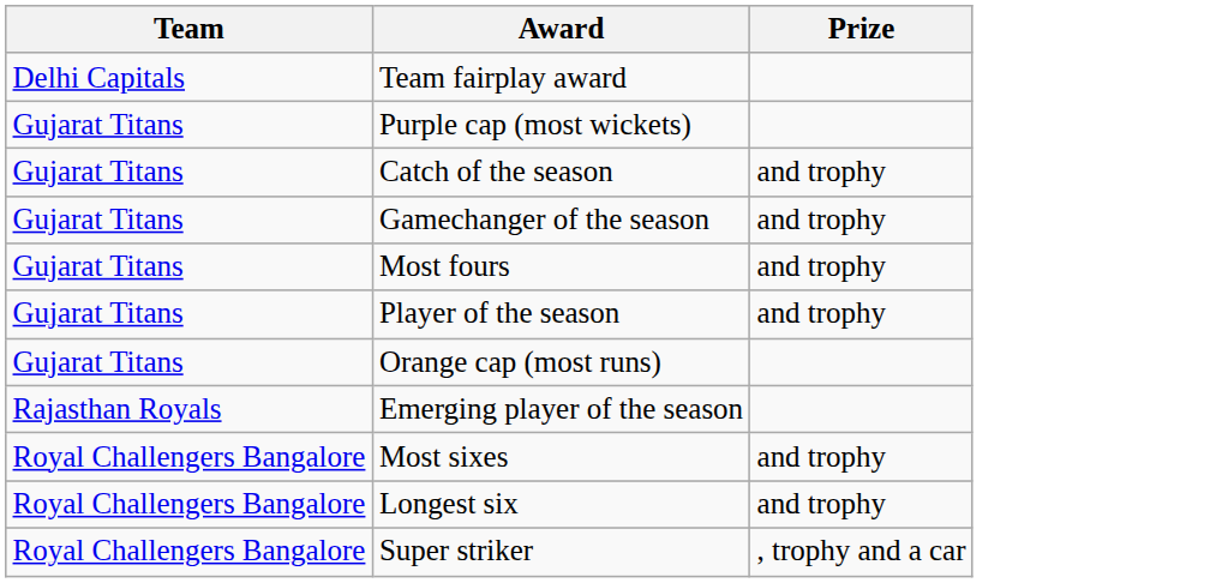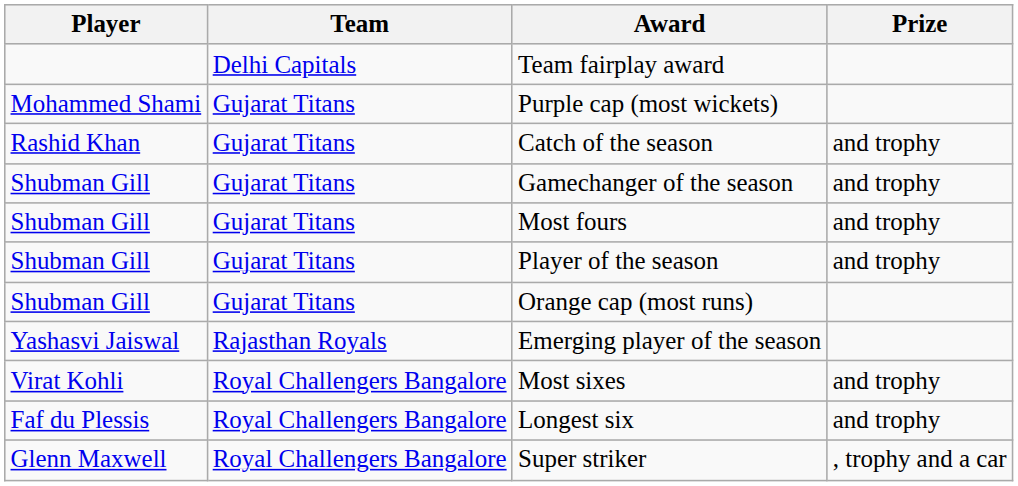+ column: Player | Mohammed Shami | Rashid Khan | Shubman Gill | Shubman Gill | Shubman Gill | Shubman Gill | Yashasvi Jaiswal | Virat Kohli | Faf du Plessis | Glenn Maxwell
